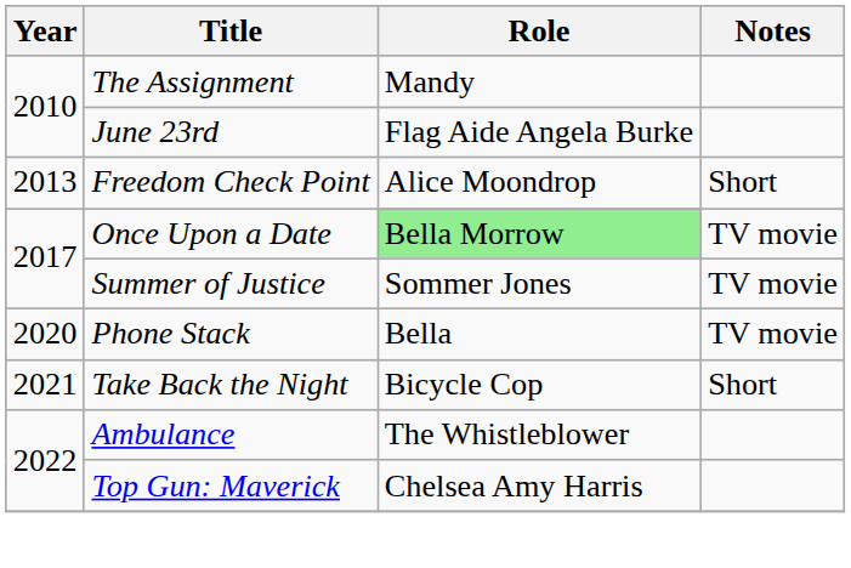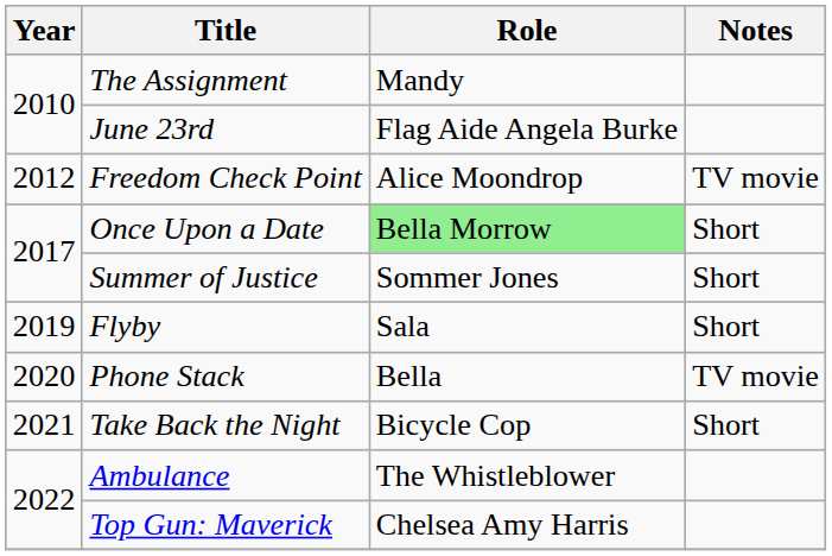Freedom Check Point | Year: 2013 -> 2012
Freedom Check Point | Notes: Short -> TV movie
Once Upon a Date | Notes: TV movie -> Short
Summer of Justice | Notes: TV movie -> Short
+ row: 2019 | Flyby | Sala | Short
